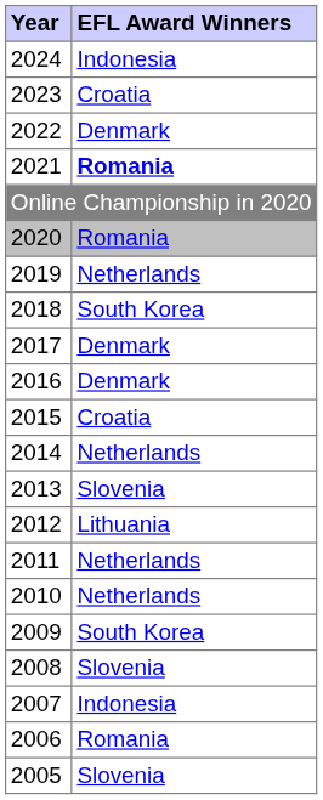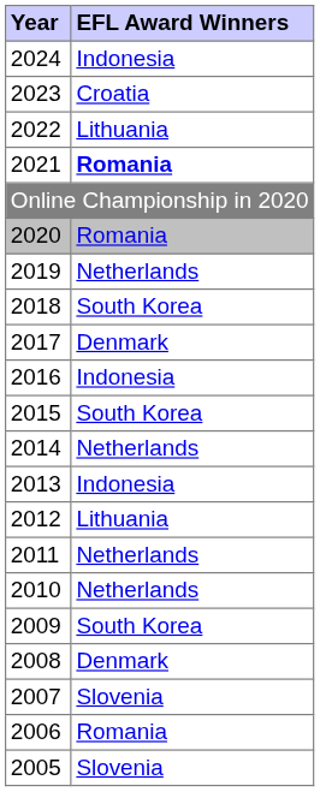2022 | EFL Award Winners: Denmark -> Lithuania
2016 | EFL Award Winners: Denmark -> Indonesia
2015 | EFL Award Winners: Croatia -> South Korea
2013 | EFL Award Winners: Slovenia -> Indonesia
2008 | EFL Award Winners: Slovenia -> Denmark
2007 | EFL Award Winners: Indonesia -> Slovenia
